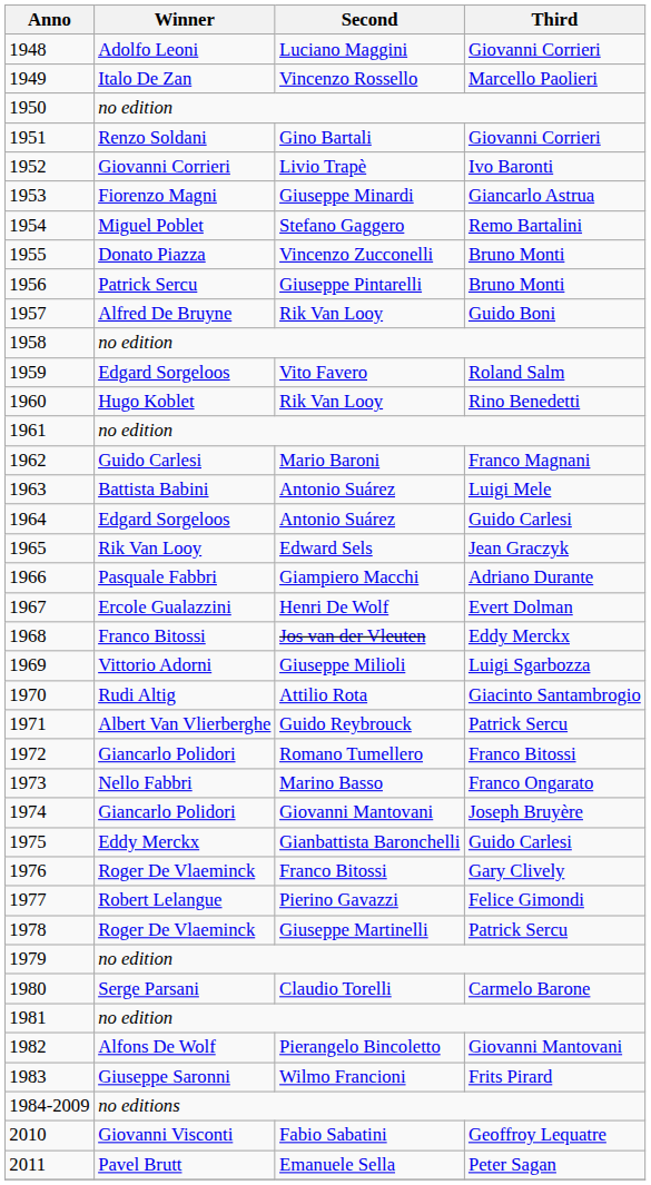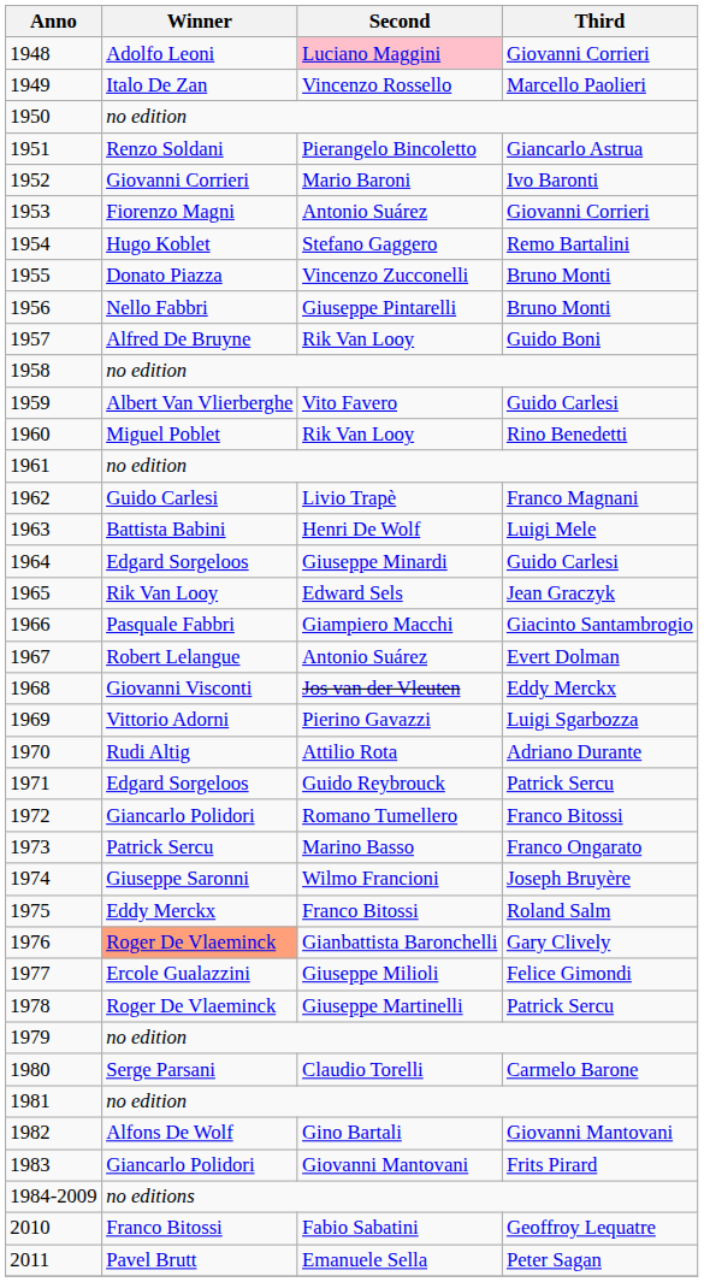1948 | Second: no background -> pink background
1951 | Second: Gino Bartali -> Pierangelo Bincoletto
1951 | Third: Giovanni Corrieri -> Giancarlo Astrua
1952 | Second: Livio Trapè -> Mario Baroni
1953 | Second: Giuseppe Minardi -> Antonio Suárez
1953 | Third: Giancarlo Astrua -> Giovanni Corrieri
1954 | Winner: Miguel Poblet -> Hugo Koblet
1956 | Winner: Patrick Sercu -> Nello Fabbri
1959 | Winner: Edgard Sorgeloos -> Albert Van Vlierberghe
1959 | Third: Roland Salm -> Guido Carlesi
1960 | Winner: Hugo Koblet -> Miguel Poblet
1962 | Second: Mario Baroni -> Livio Trapè
1963 | Second: Antonio Suárez -> Henri De Wolf
1964 | Second: Antonio Suárez -> Giuseppe Minardi
1966 | Third: Adriano Durante -> Giacinto Santambrogio
1967 | Winner: Ercole Gualazzini -> Robert Lelangue
1967 | Second: Henri De Wolf -> Antonio Suárez
1968 | Winner: Franco Bitossi -> Giovanni Visconti
1969 | Second: Giuseppe Milioli -> Pierino Gavazzi
1970 | Third: Giacinto Santambrogio -> Adriano Durante
1971 | Winner: Albert Van Vlierberghe -> Edgard Sorgeloos
1973 | Winner: Nello Fabbri -> Patrick Sercu
1974 | Winner: Giancarlo Polidori -> Giuseppe Saronni
1974 | Second: Giovanni Mantovani -> Wilmo Francioni
1975 | Second: Gianbattista Baronchelli -> Franco Bitossi
1975 | Third: Guido Carlesi -> Roland Salm
1976 | Winner: no background -> lightsalmon background
1976 | Second: Franco Bitossi -> Gianbattista Baronchelli
1977 | Winner: Robert Lelangue -> Ercole Gualazzini
1977 | Second: Pierino Gavazzi -> Giuseppe Milioli
1982 | Second: Pierangelo Bincoletto -> Gino Bartali
1983 | Winner: Giuseppe Saronni -> Giancarlo Polidori
1983 | Second: Wilmo Francioni -> Giovanni Mantovani
2010 | Winner: Giovanni Visconti -> Franco Bitossi
